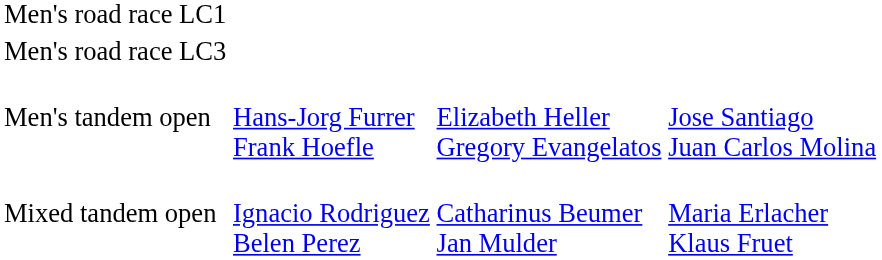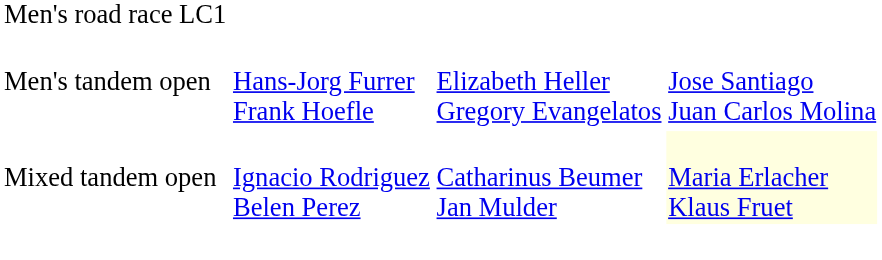- row: Men's road race LC3
Mixed tandem open | column 4: no background -> lightyellow background
